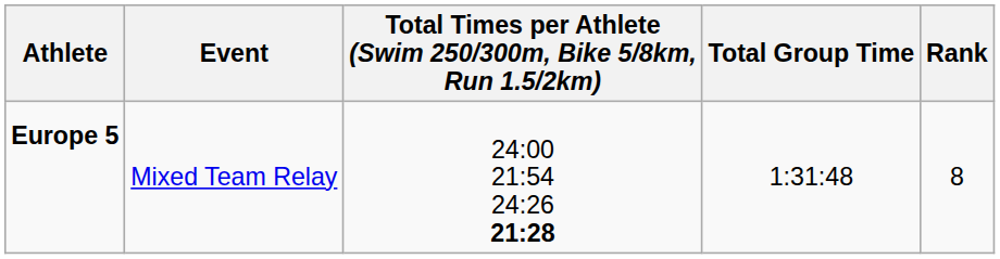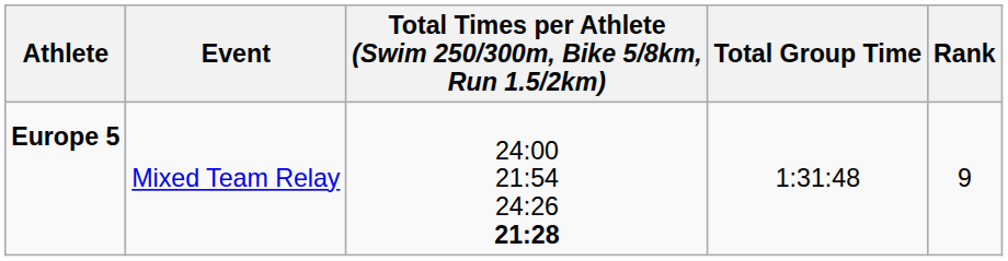Europe 5 | Rank: 8 -> 9
